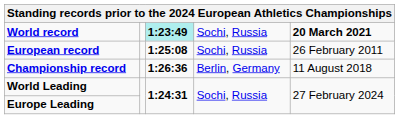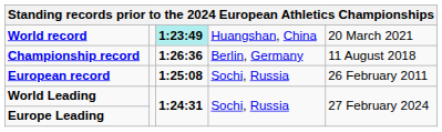World record | column 4: Sochi, Russia -> Huangshan, China
World record | column 5: bold -> normal
rows swapped: European record <-> Championship record
